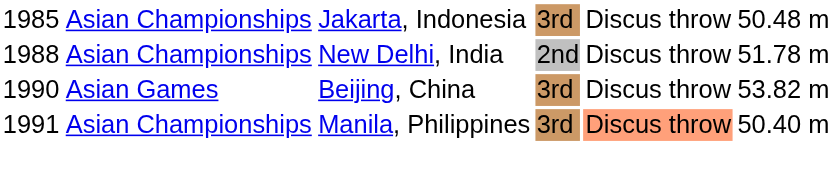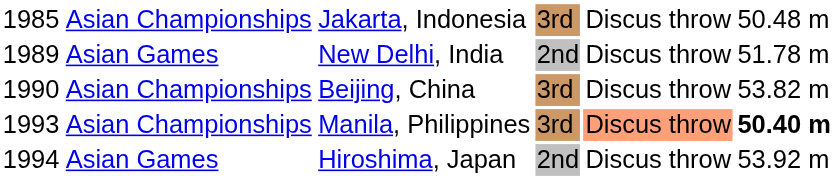New Delhi, India | column 1: 1988 -> 1989
New Delhi, India | column 2: Asian Championships -> Asian Games
Beijing, China | column 2: Asian Games -> Asian Championships
Manila, Philippines | column 1: 1991 -> 1993
Manila, Philippines | column 6: normal -> bold
+ row: 1994 | Asian Games | Hiroshima, Japan | 2nd | Discus throw | 53.92 m
